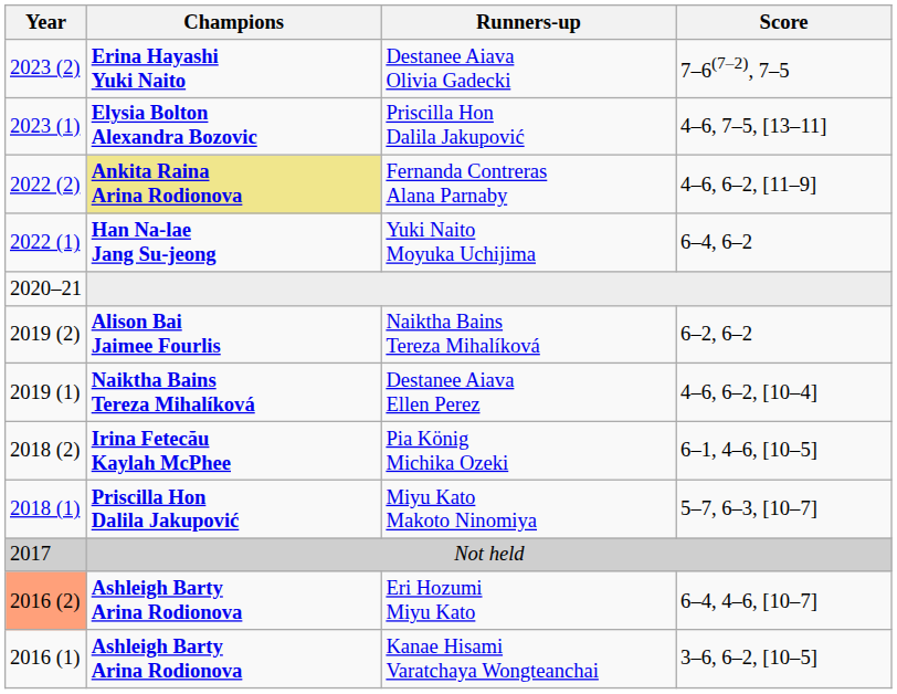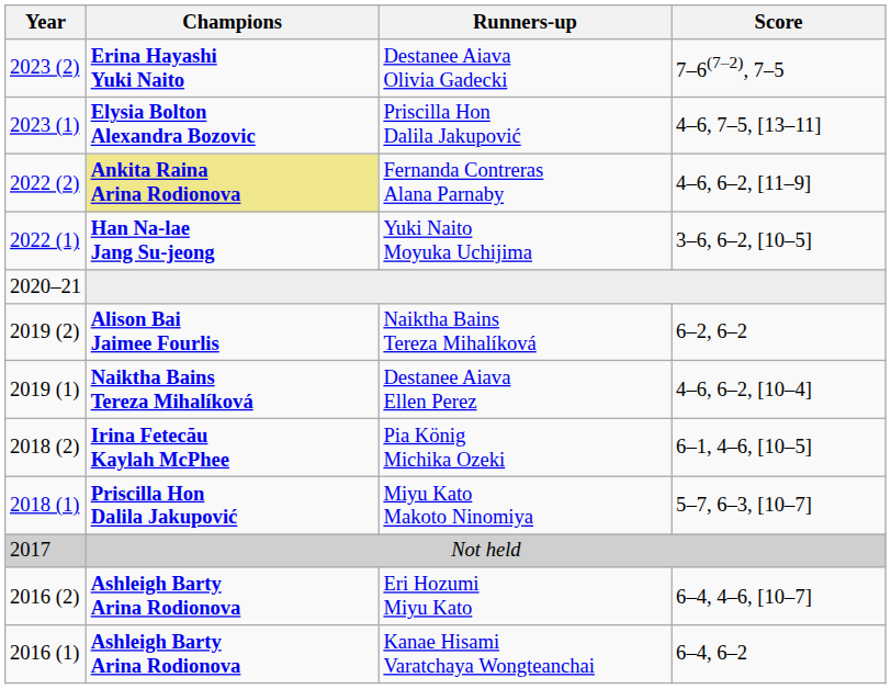Yuki Naito Moyuka Uchijima | Score: 6–4, 6–2 -> 3–6, 6–2, [10–5]
Eri Hozumi Miyu Kato | Year: lightsalmon background -> no background
Kanae Hisami Varatchaya Wongteanchai | Score: 3–6, 6–2, [10–5] -> 6–4, 6–2
